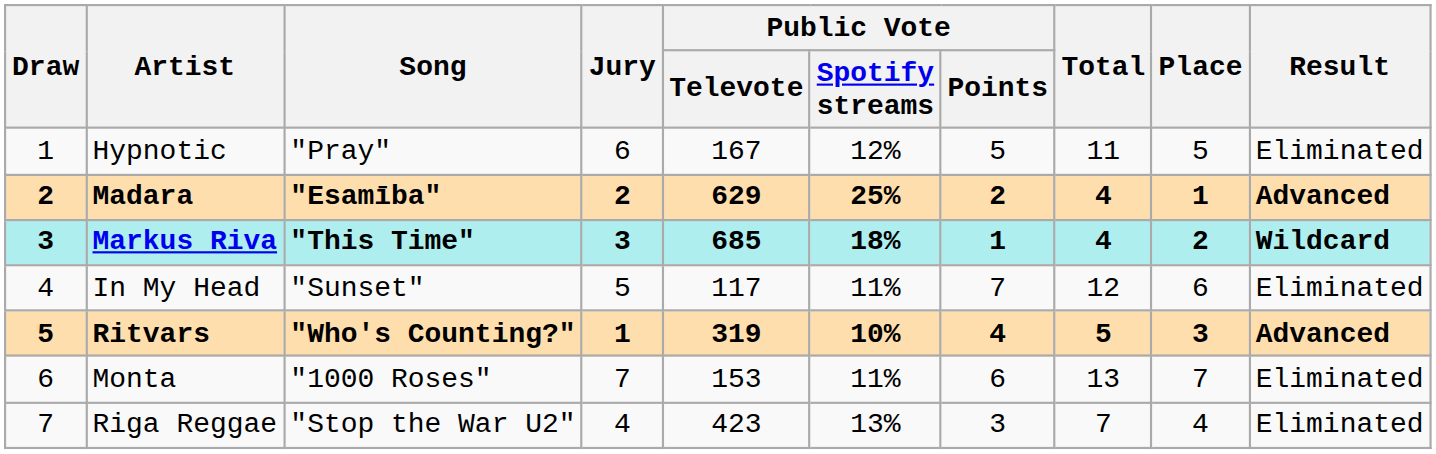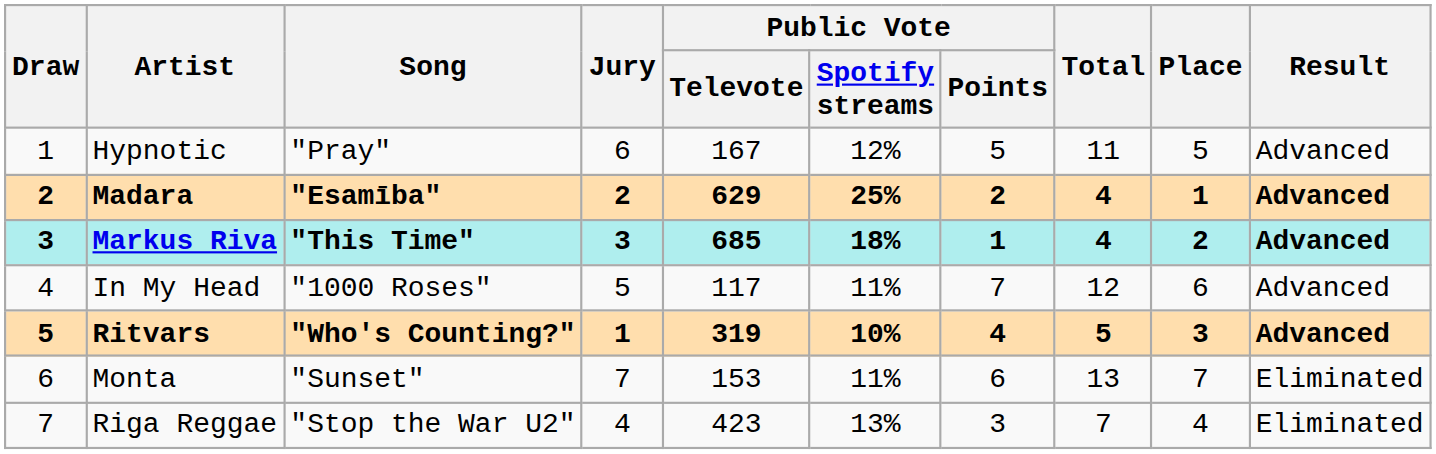Hypnotic | Result: Eliminated -> Advanced
Markus Riva | Result: Wildcard -> Advanced
In My Head | Song: "Sunset" -> "1000 Roses"
In My Head | Result: Eliminated -> Advanced
Monta | Song: "1000 Roses" -> "Sunset"
